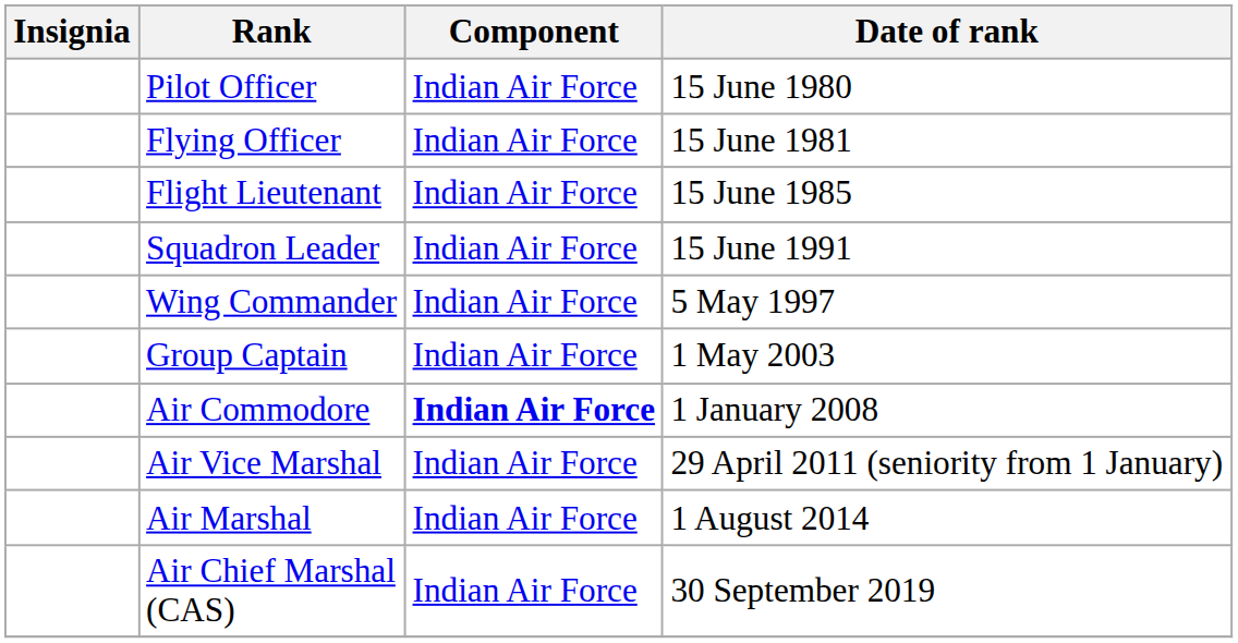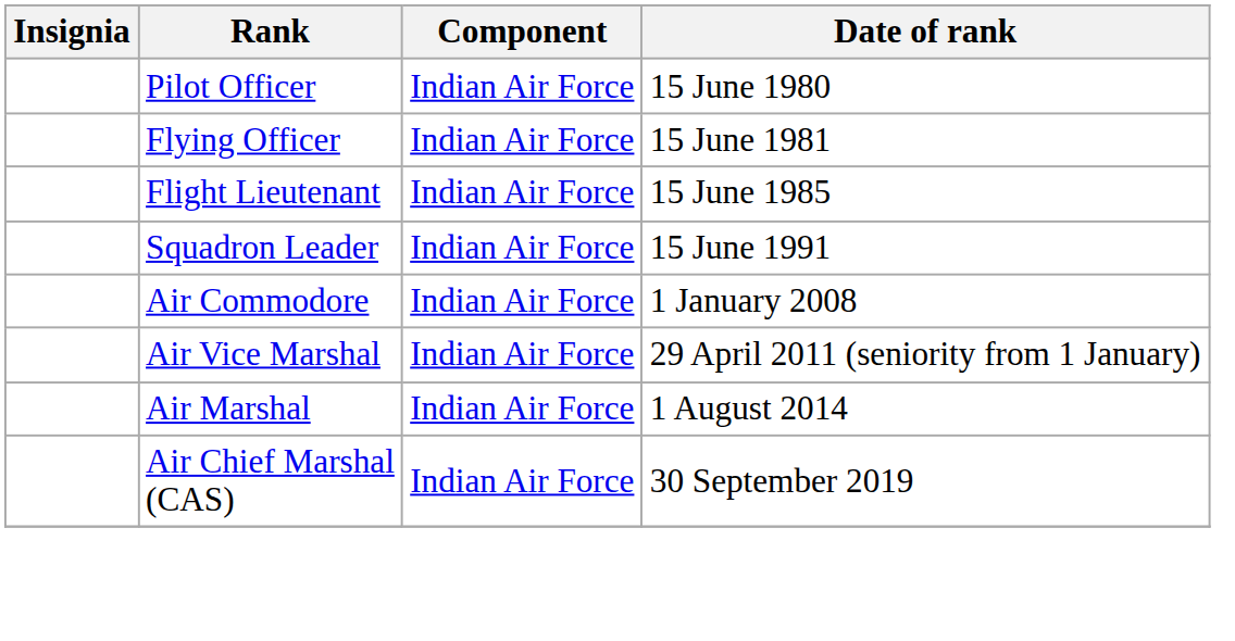- row: Wing Commander | Indian Air Force | 5 May 1997
- row: Group Captain | Indian Air Force | 1 May 2003
Air Commodore | Component: bold -> normal
